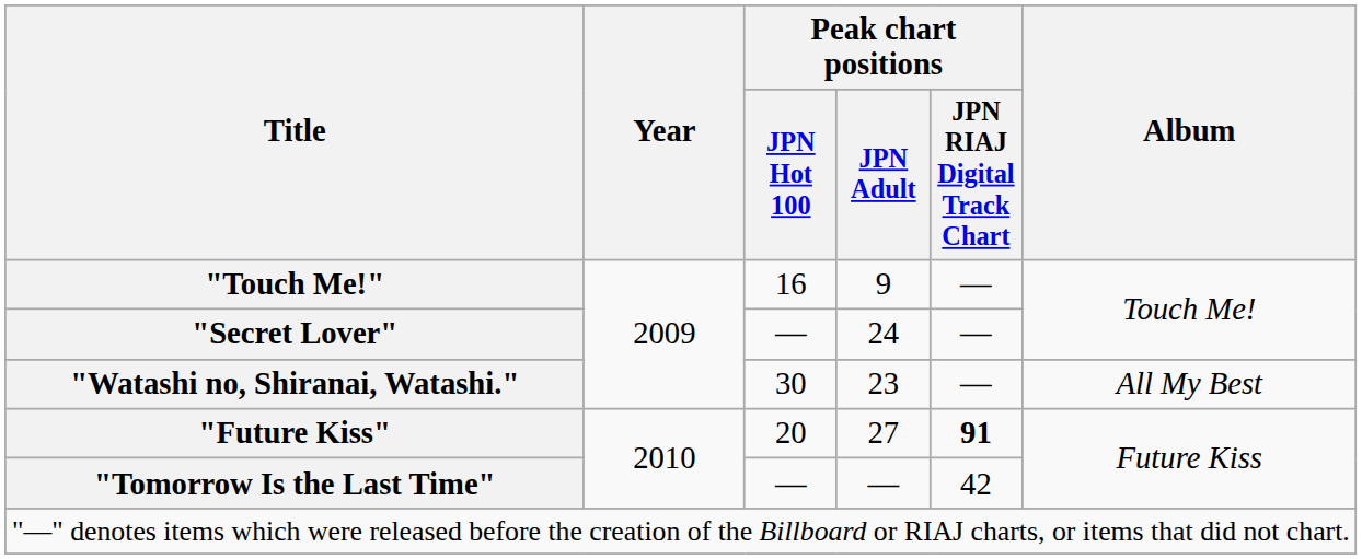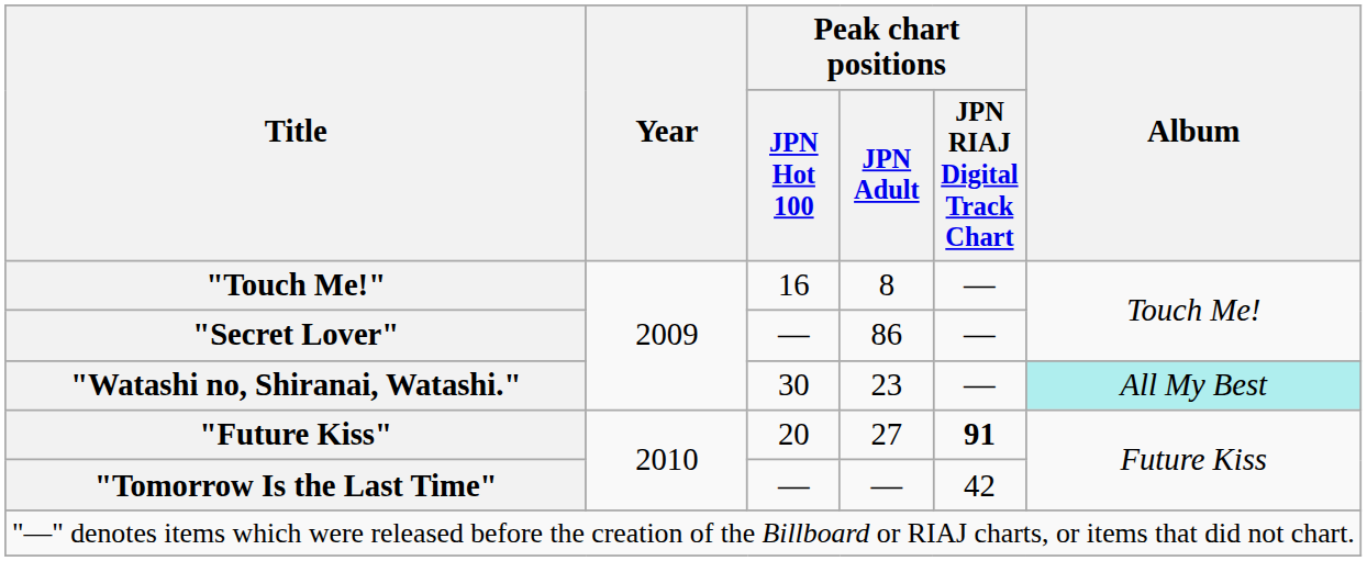"Touch Me!" | Peak chart positions / JPN Adult: 9 -> 8
"Secret Lover" | Peak chart positions / JPN Adult: 24 -> 86
"Watashi no, Shiranai, Watashi." | Album: no background -> paleturquoise background
